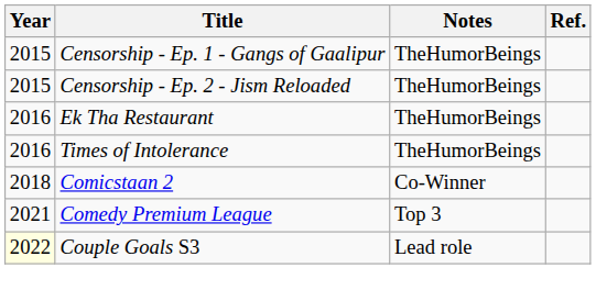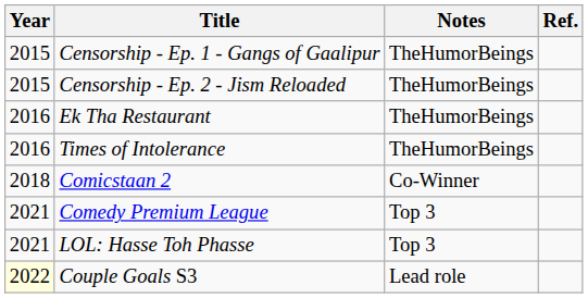+ row: 2021 | LOL: Hasse Toh Phasse | Top 3
